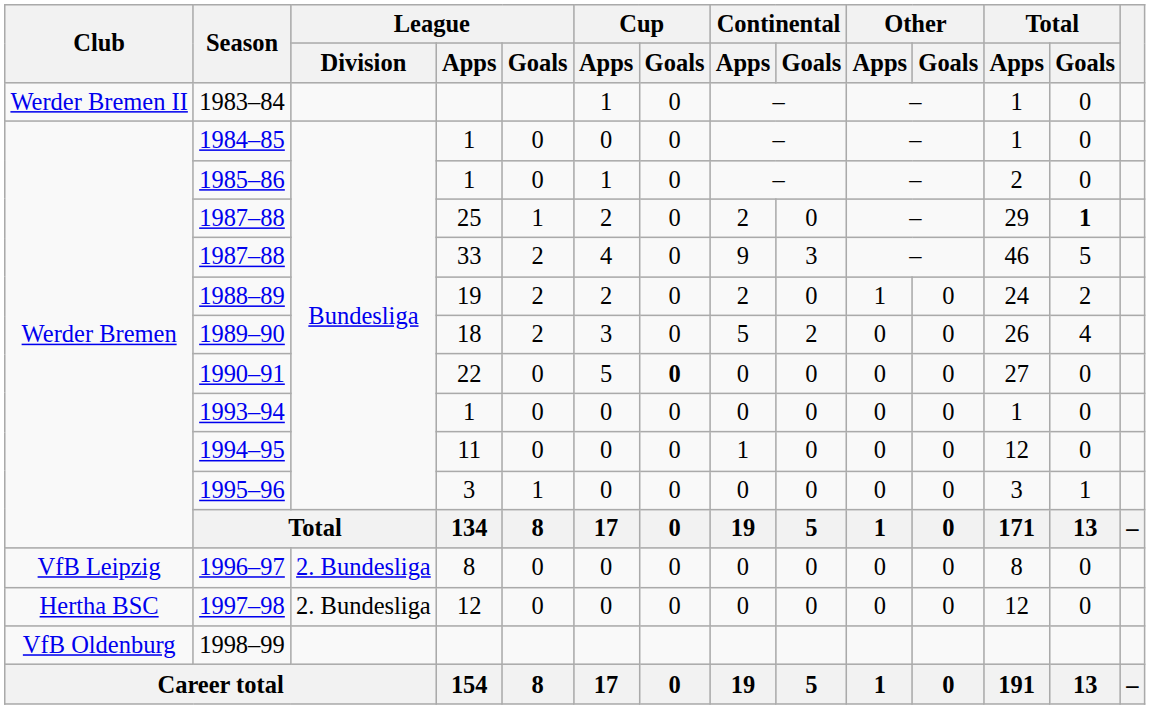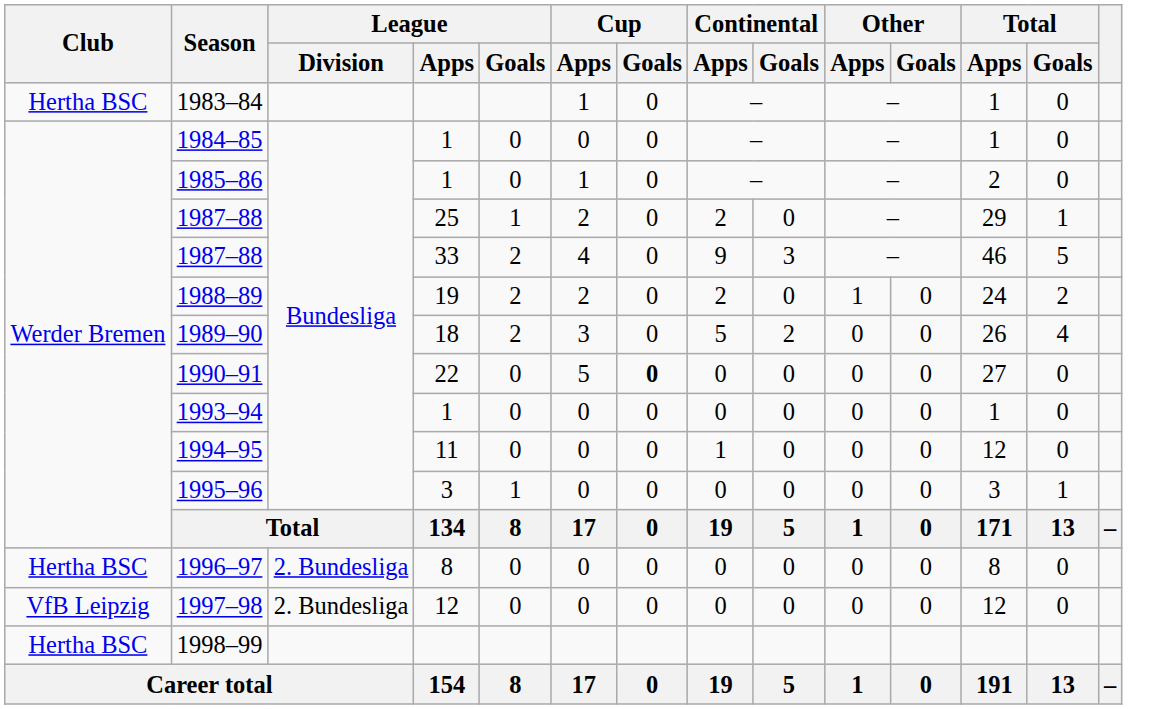1983–84 | Club: Werder Bremen II -> Hertha BSC
1987–88 / 25 | Total / Goals: bold -> normal
1996–97 | Club: VfB Leipzig -> Hertha BSC
1997–98 | Club: Hertha BSC -> VfB Leipzig
1998–99 | Club: VfB Oldenburg -> Hertha BSC
